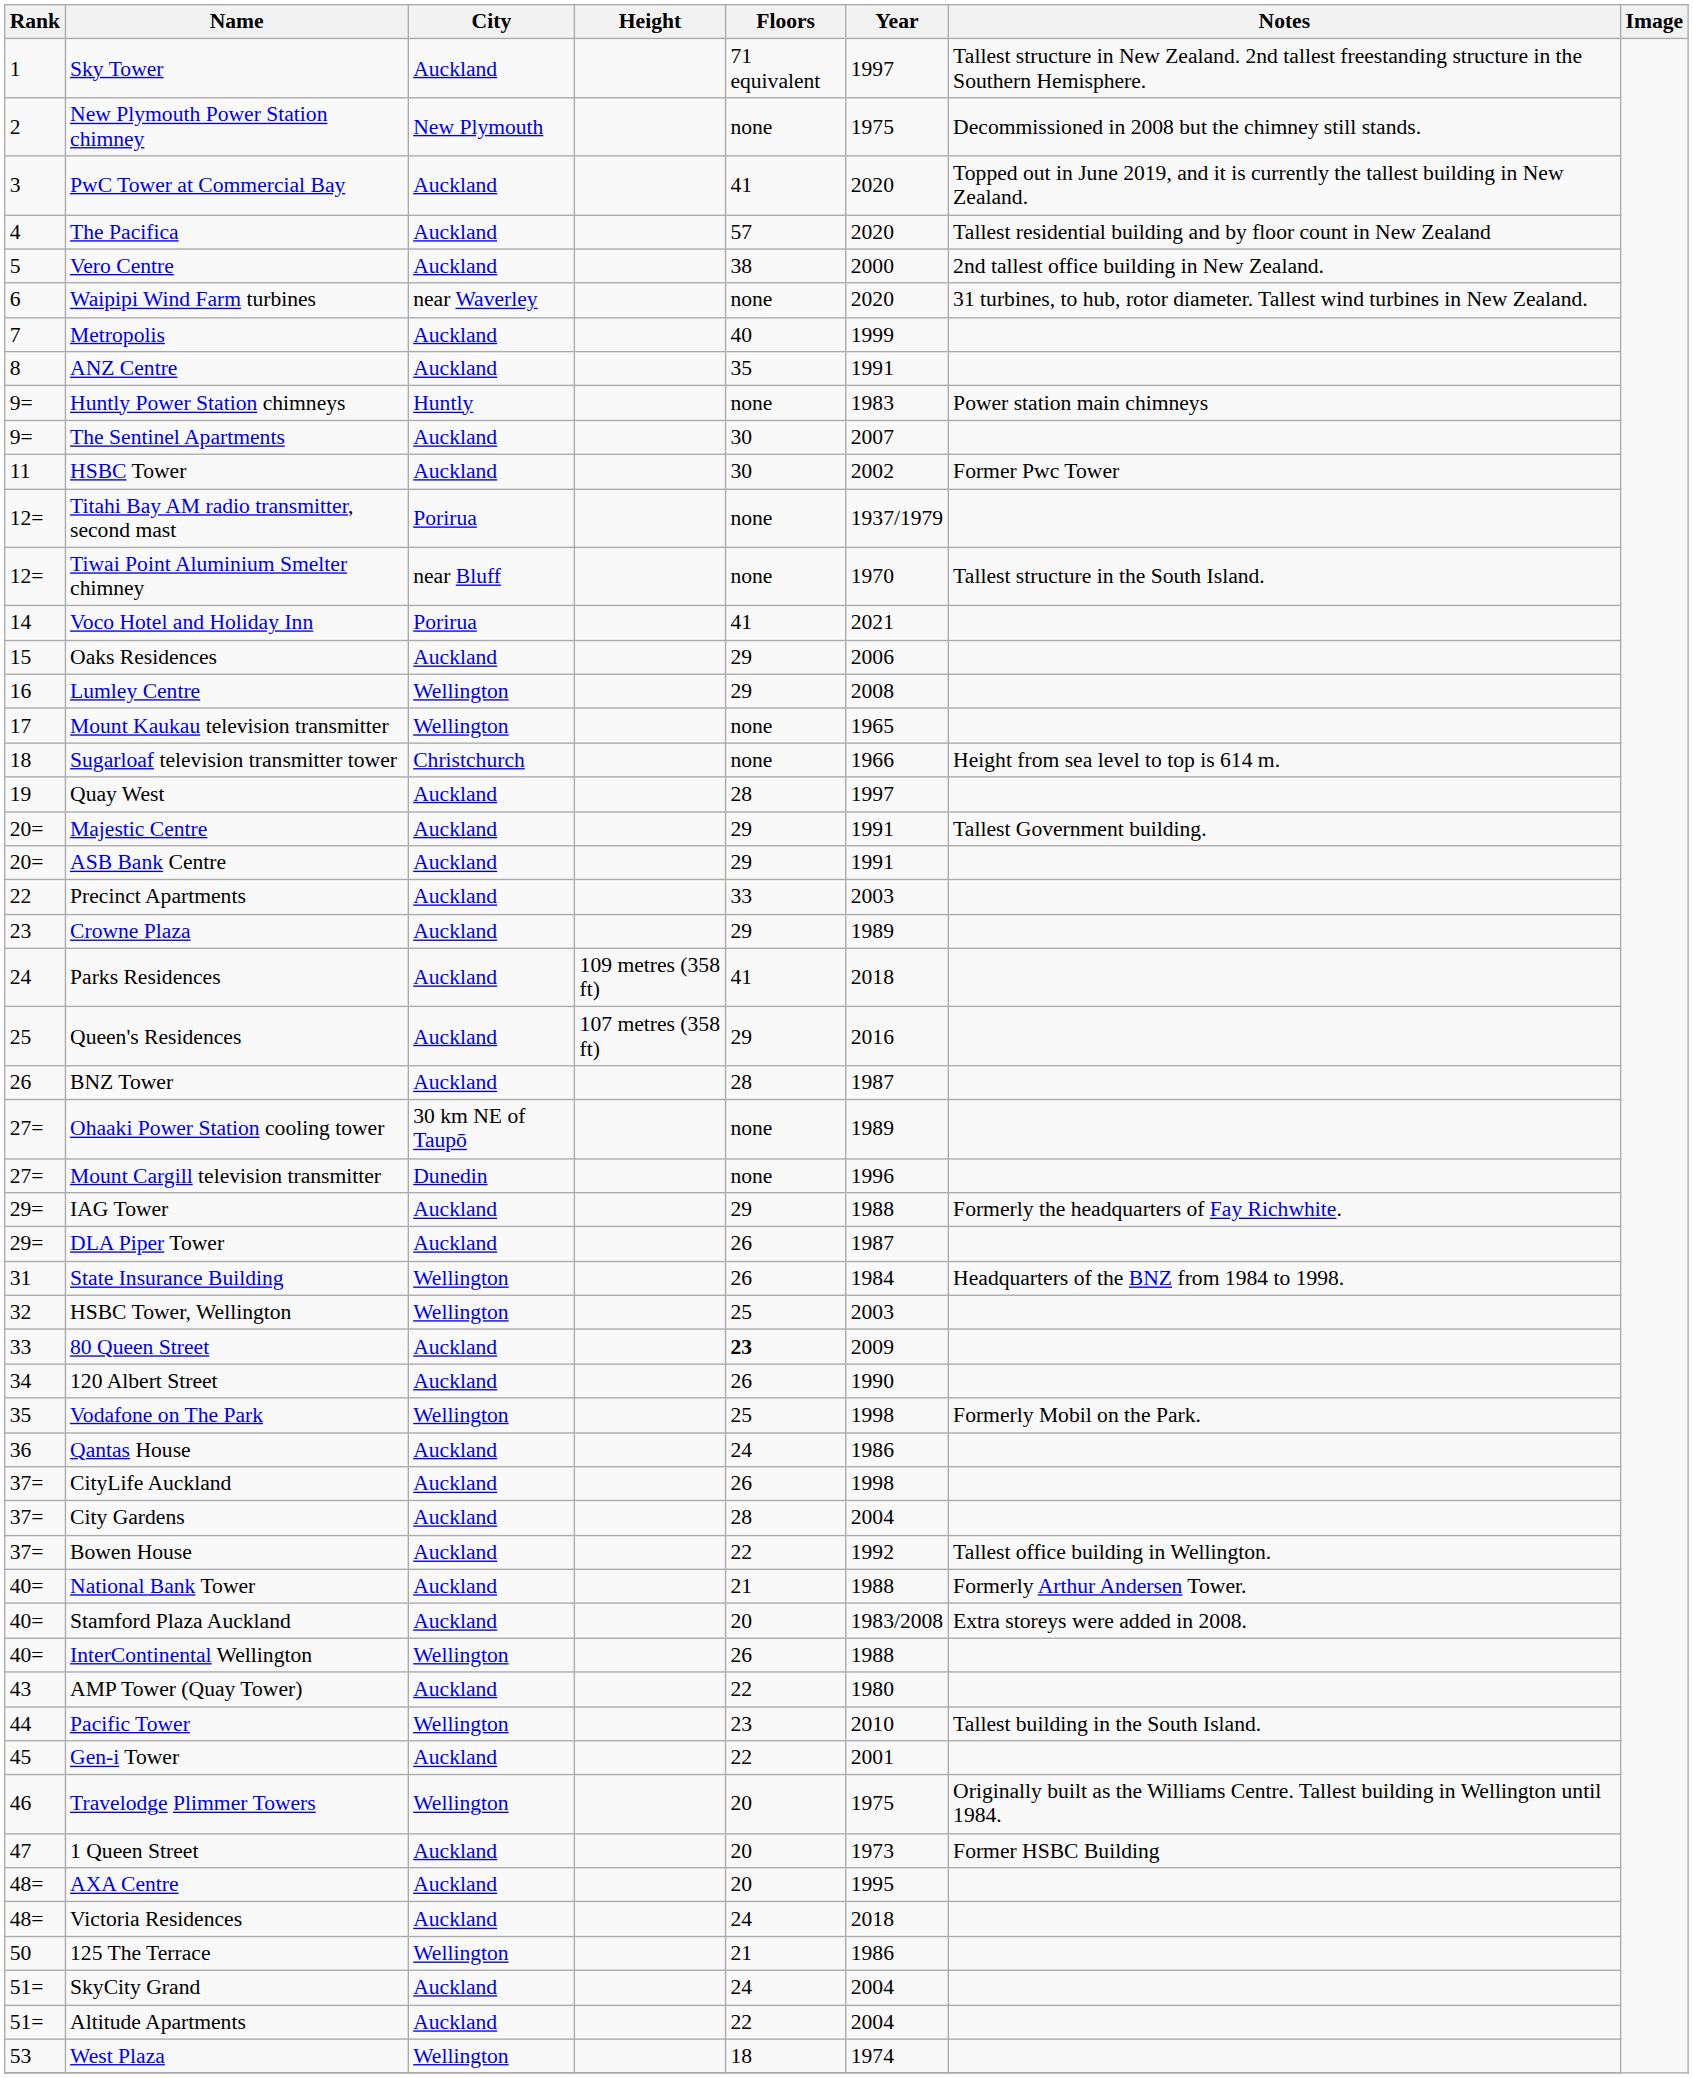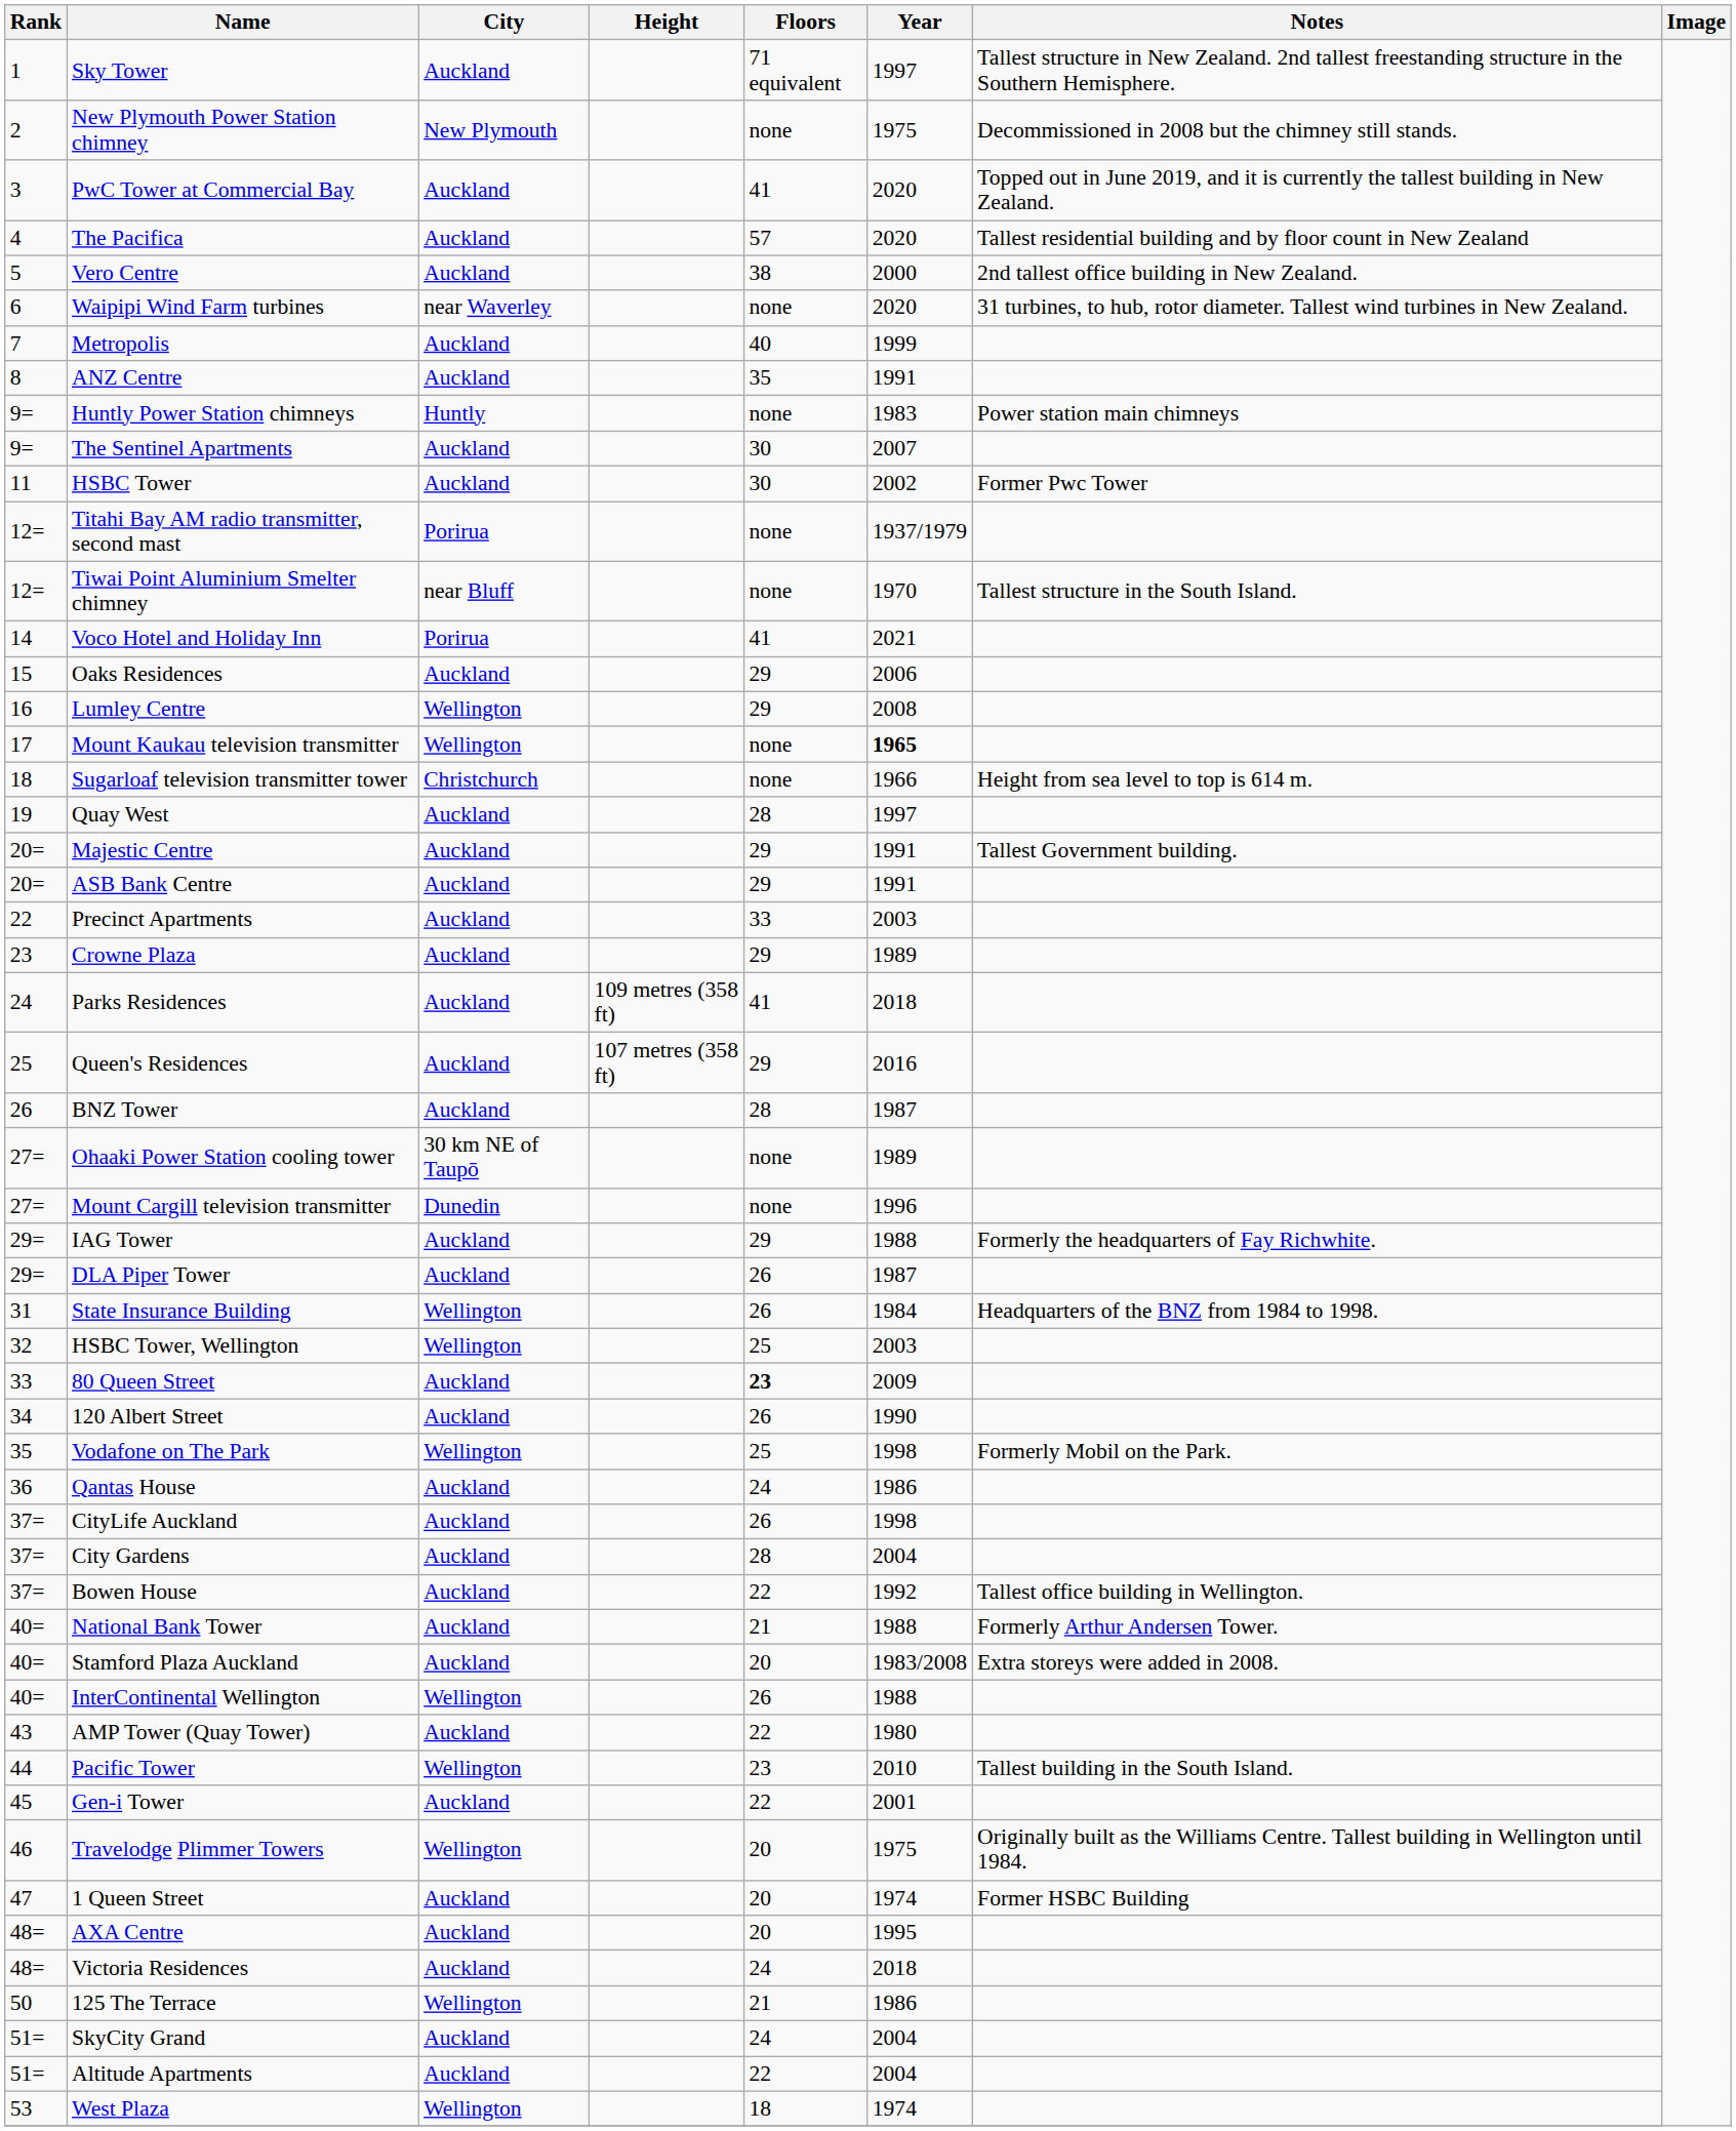Mount Kaukau television transmitter | Year: normal -> bold
1 Queen Street | Year: 1973 -> 1974
